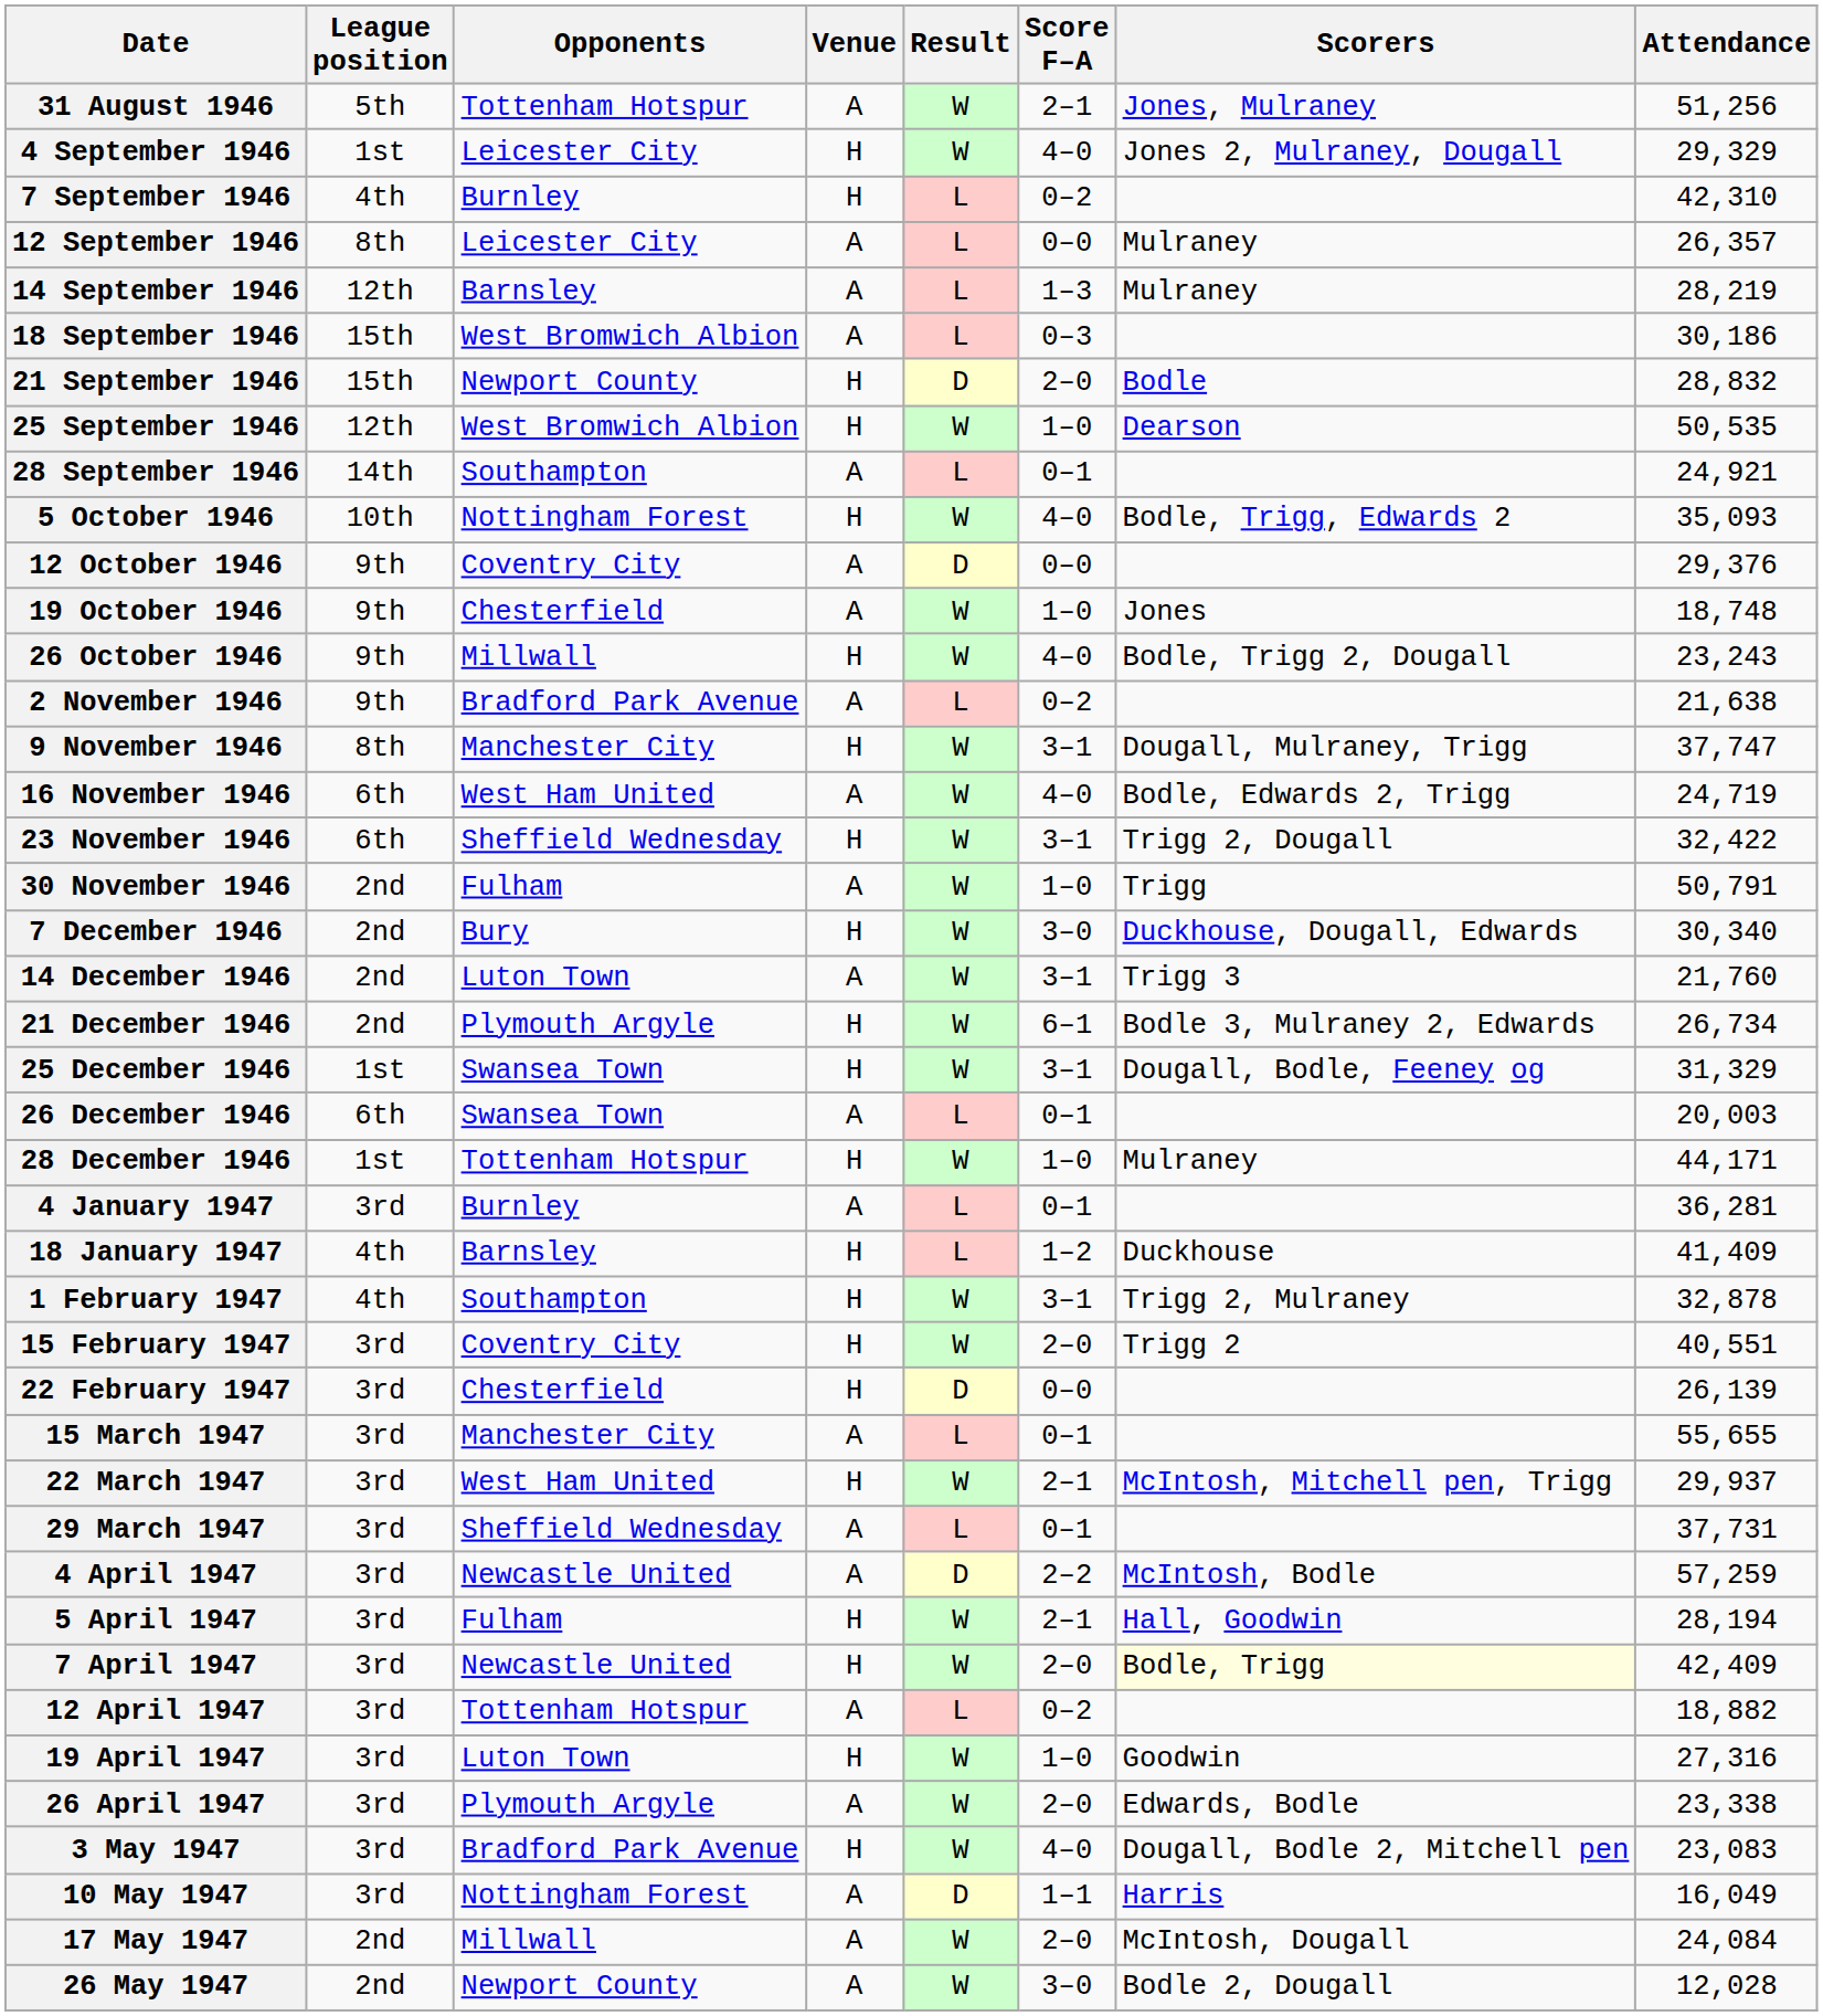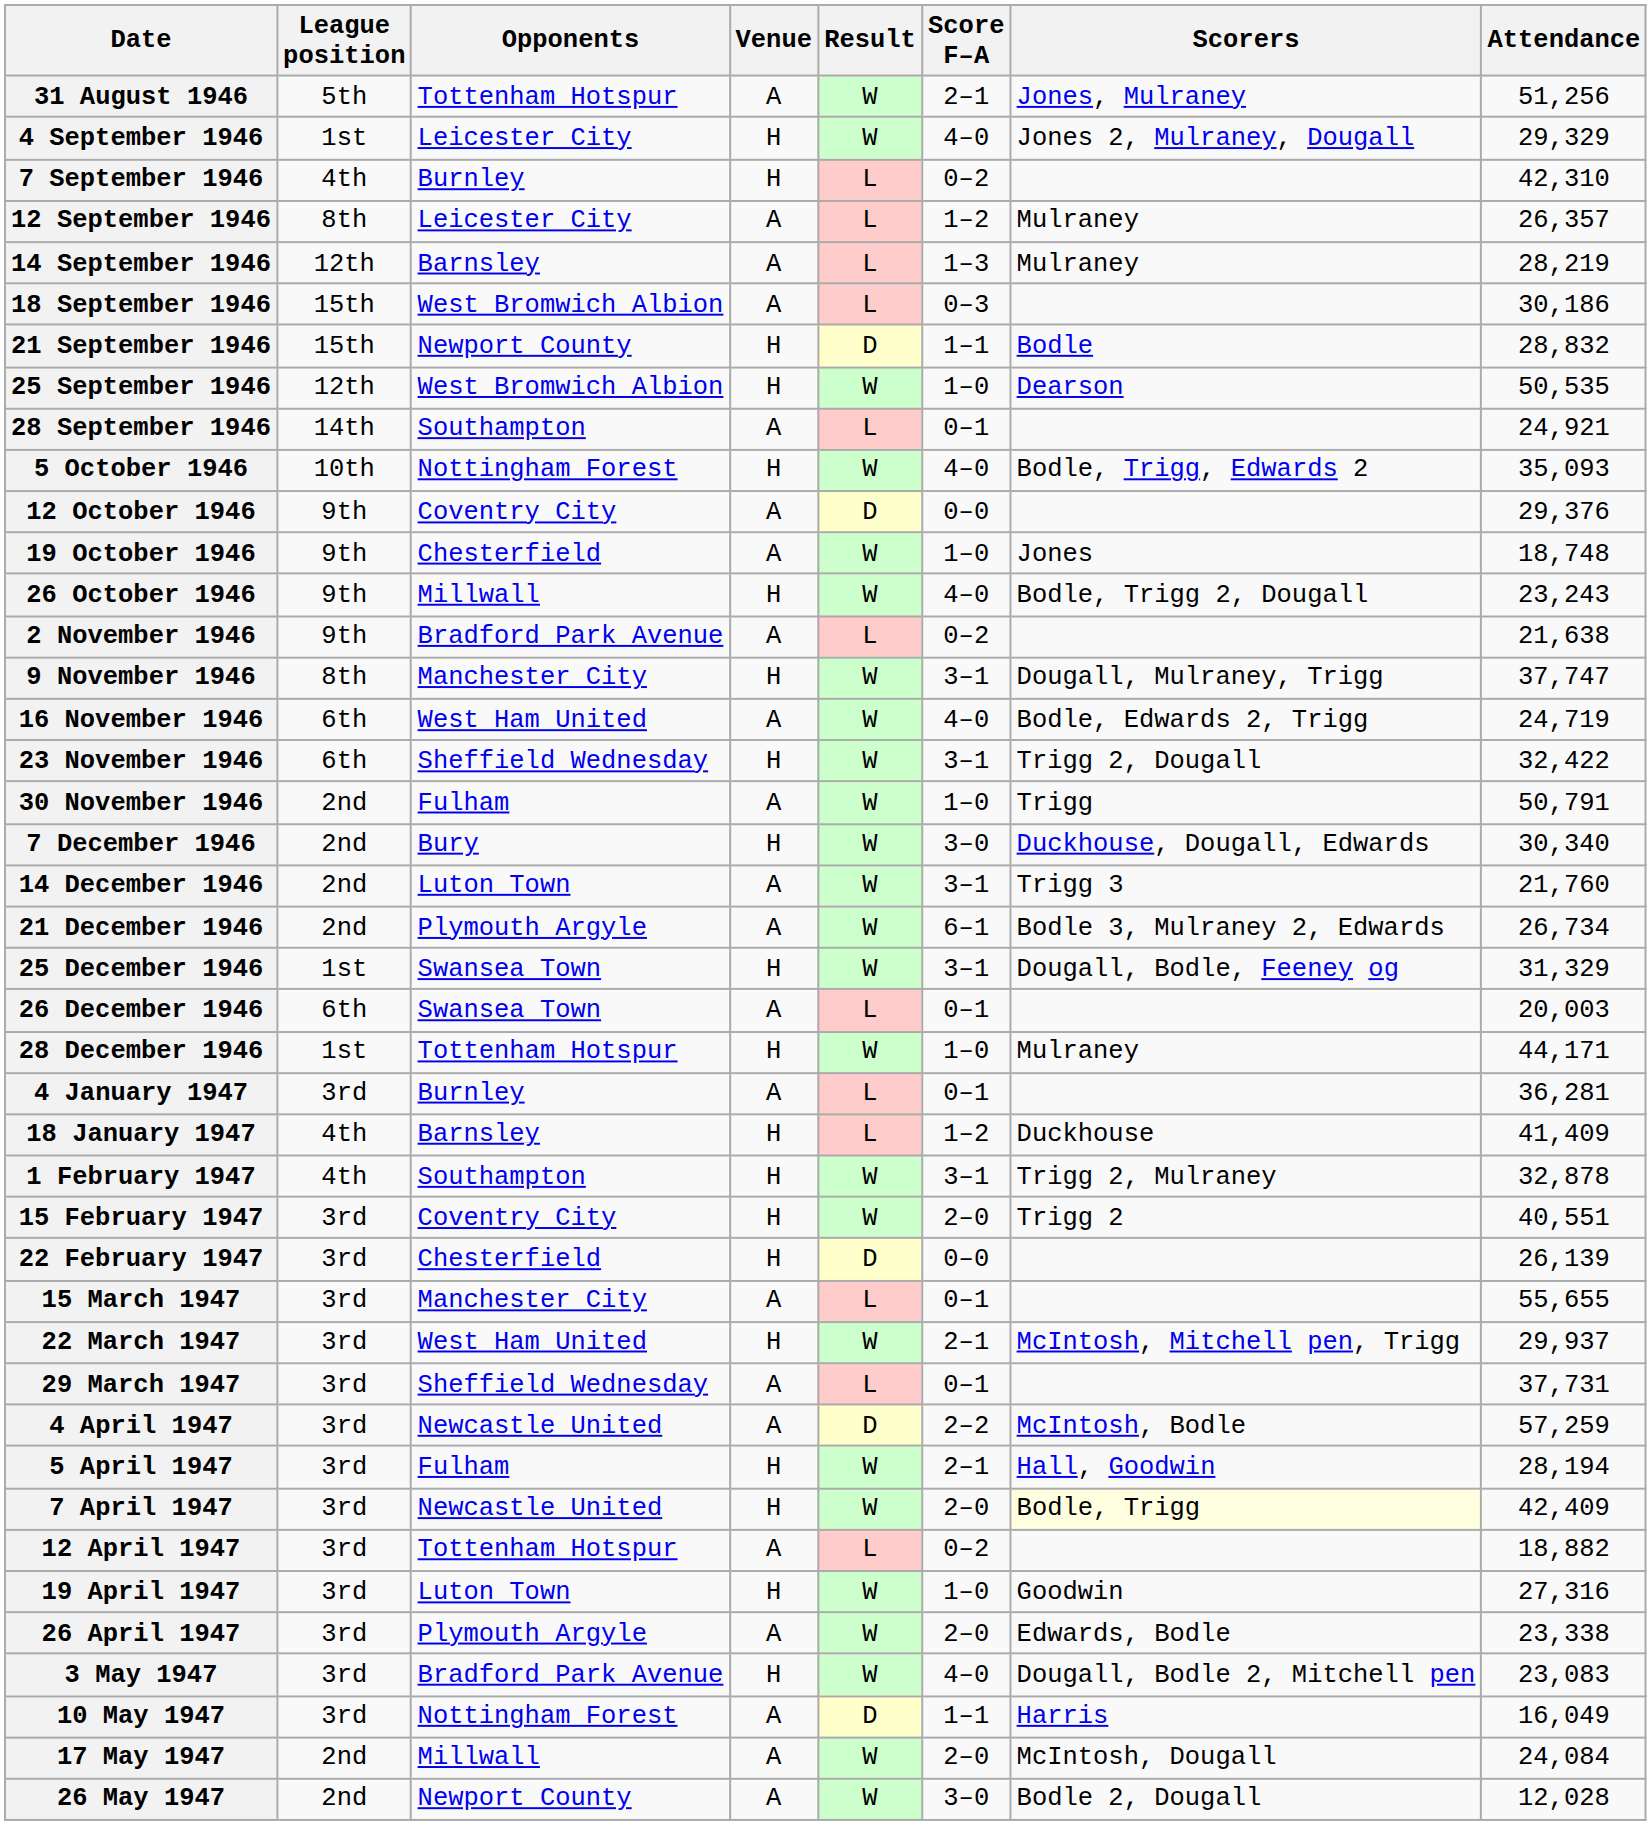12 September 1946 | Score F–A: 0–0 -> 1–2
21 September 1946 | Score F–A: 2–0 -> 1–1
21 December 1946 | Venue: H -> A
